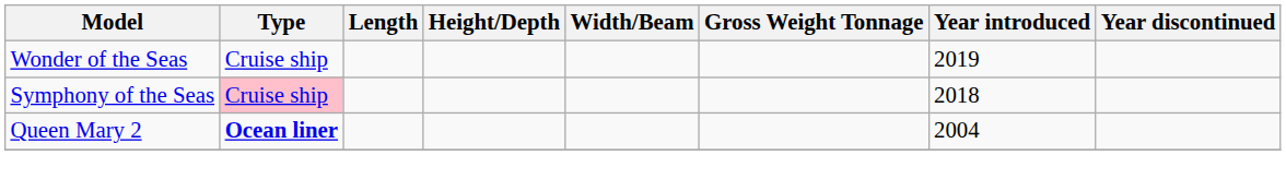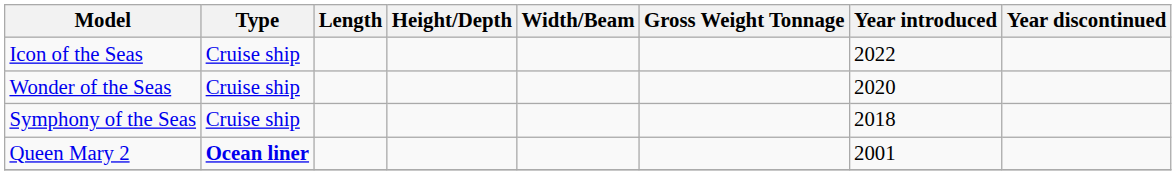+ row: Icon of the Seas | Cruise ship | 2022
Wonder of the Seas | Year introduced: 2019 -> 2020
Symphony of the Seas | Type: pink background -> no background
Queen Mary 2 | Year introduced: 2004 -> 2001
